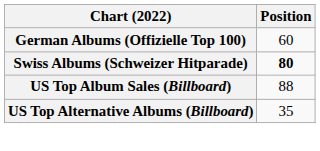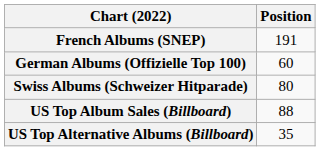+ row: French Albums (SNEP) | 191
Swiss Albums (Schweizer Hitparade) | Position: bold -> normal
